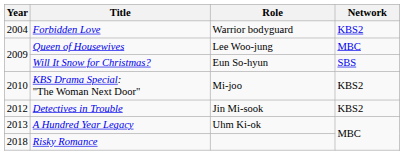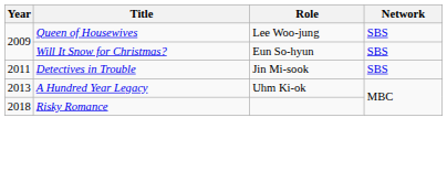- row: 2004 | Forbidden Love | Warrior bodyguard | KBS2
Queen of Housewives | Network: MBC -> SBS
- row: 2010 | KBS Drama Special: "The Woman Next Door" | Mi-joo | KBS2
Detectives in Trouble | Year: 2012 -> 2011
Detectives in Trouble | Network: KBS2 -> SBS
